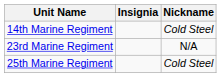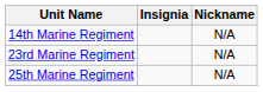14th Marine Regiment | Nickname: Cold Steel -> N/A
25th Marine Regiment | Nickname: Cold Steel -> N/A
